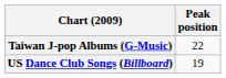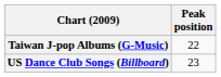US Dance Club Songs (Billboard) | Peak position: 19 -> 23
